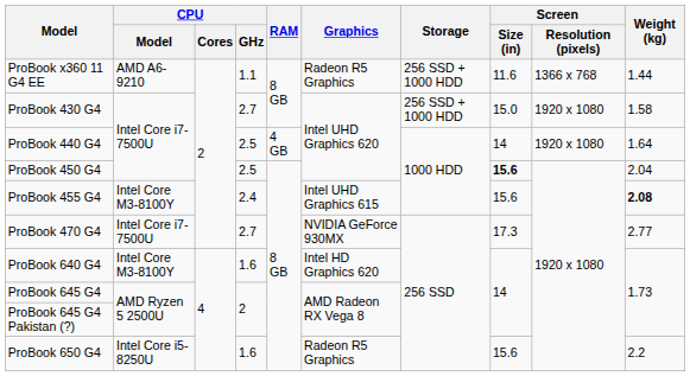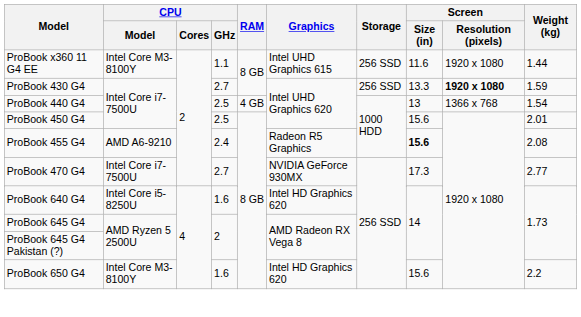ProBook x360 11 G4 EE | CPU / Model: AMD A6-9210 -> Intel Core M3-8100Y
ProBook x360 11 G4 EE | Graphics: Radeon R5 Graphics -> Intel UHD Graphics 615
ProBook x360 11 G4 EE | Storage: 256 SSD + 1000 HDD -> 256 SSD
ProBook x360 11 G4 EE | Screen / Resolution (pixels): 1366 x 768 -> 1920 x 1080
ProBook 430 G4 | Storage: 256 SSD + 1000 HDD -> 256 SSD
ProBook 430 G4 | Screen / Size (in): 15.0 -> 13.3
ProBook 430 G4 | Screen / Resolution (pixels): normal -> bold
ProBook 430 G4 | Weight (kg): 1.58 -> 1.59
ProBook 440 G4 | Screen / Size (in): 14 -> 13
ProBook 440 G4 | Screen / Resolution (pixels): 1920 x 1080 -> 1366 x 768
ProBook 440 G4 | Weight (kg): 1.64 -> 1.54
ProBook 450 G4 | Screen / Size (in): bold -> normal
ProBook 450 G4 | Weight (kg): 2.04 -> 2.01
ProBook 455 G4 | CPU / Model: Intel Core M3-8100Y -> AMD A6-9210
ProBook 455 G4 | Graphics: Intel UHD Graphics 615 -> Radeon R5 Graphics
ProBook 455 G4 | Screen / Size (in): normal -> bold
ProBook 455 G4 | Weight (kg): bold -> normal
ProBook 640 G4 | CPU / Model: Intel Core M3-8100Y -> Intel Core i5-8250U
ProBook 650 G4 | CPU / Model: Intel Core i5-8250U -> Intel Core M3-8100Y
ProBook 650 G4 | Graphics: Radeon R5 Graphics -> Intel HD Graphics 620
